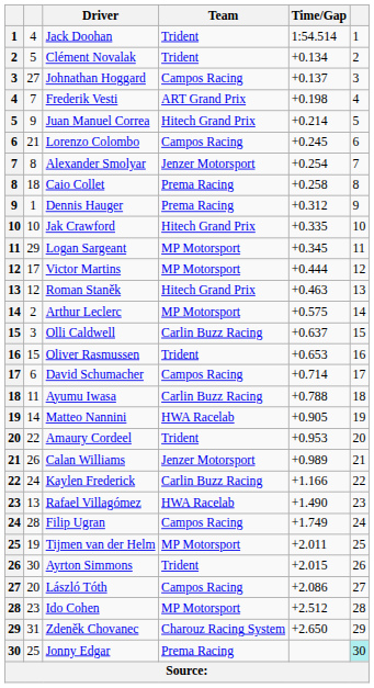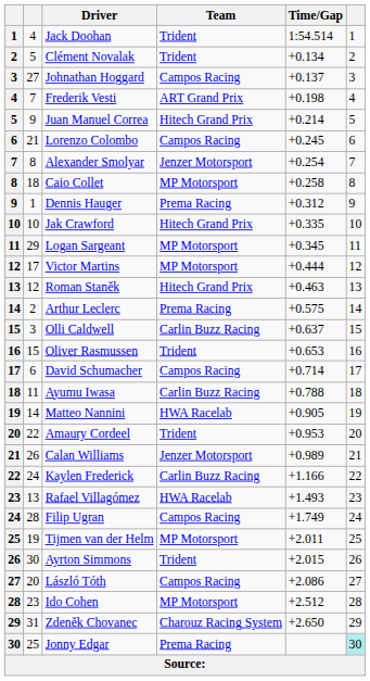Caio Collet | Team: Prema Racing -> MP Motorsport
Arthur Leclerc | Team: MP Motorsport -> Prema Racing
Rafael Villagómez | Time/Gap: +1.490 -> +1.493
